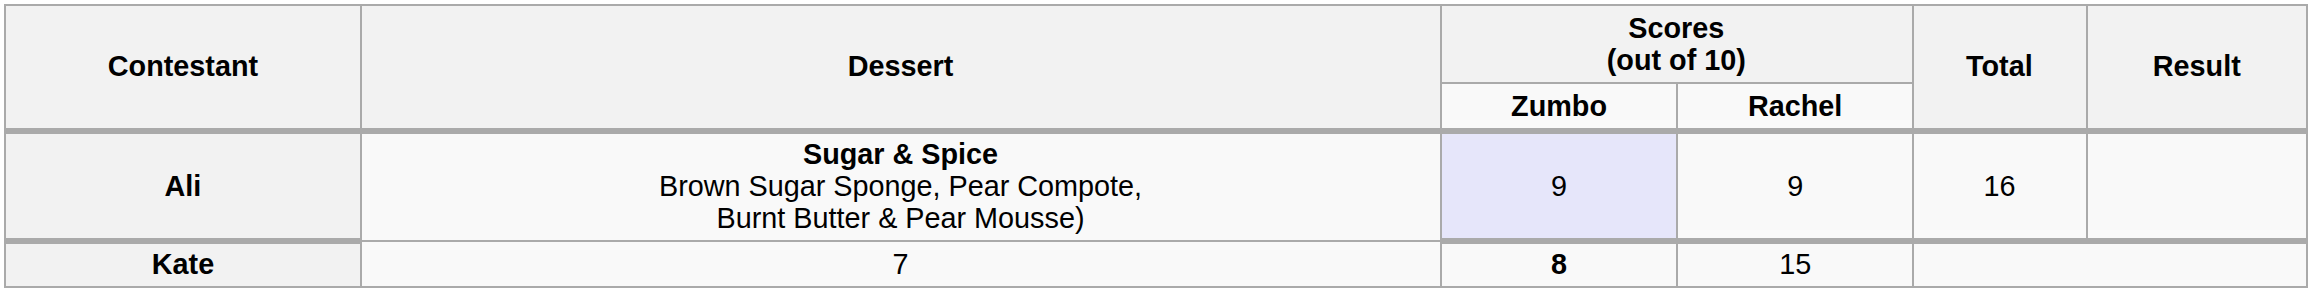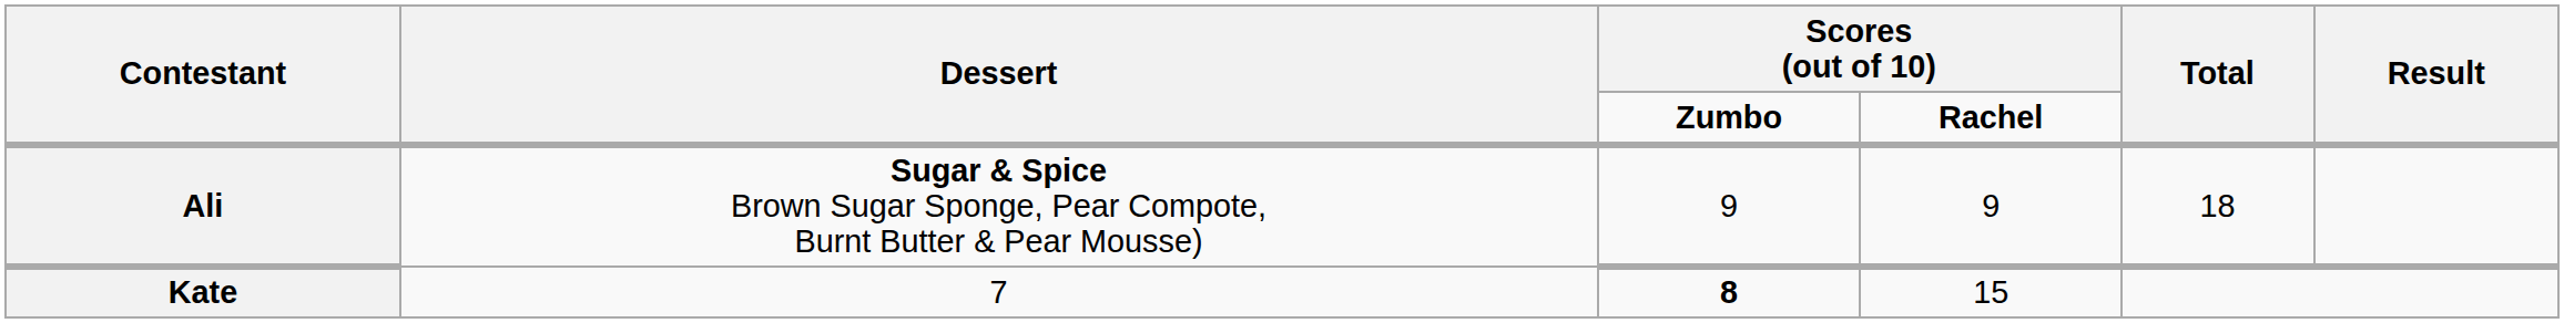Ali | column 3: lavender background -> no background
Ali | Total: 16 -> 18
